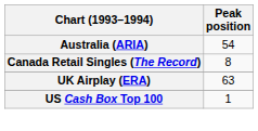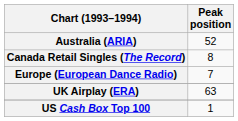Australia (ARIA) | Peak position: 54 -> 52
+ row: Europe (European Dance Radio) | 7
